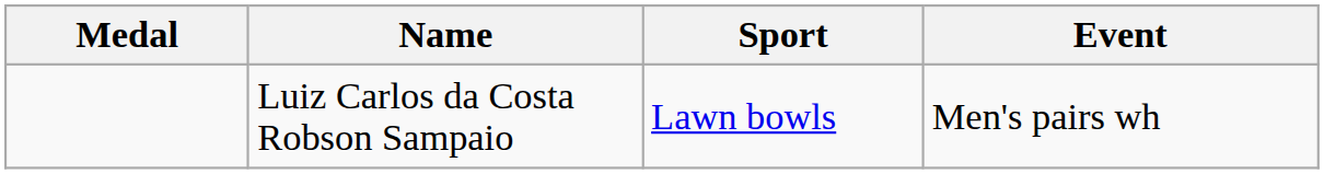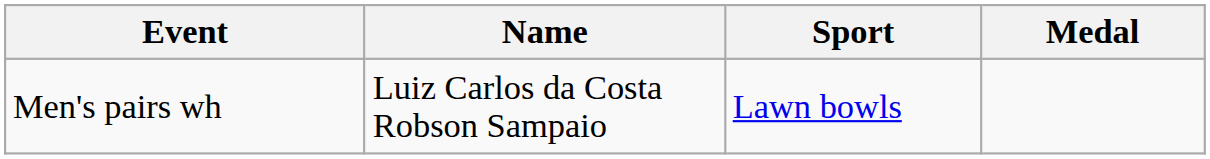columns swapped: Medal <-> Event
